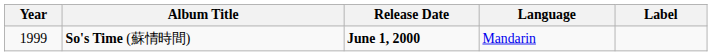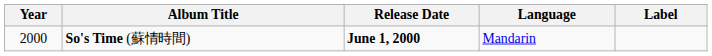So's Time (蘇情時間) | Year: 1999 -> 2000
